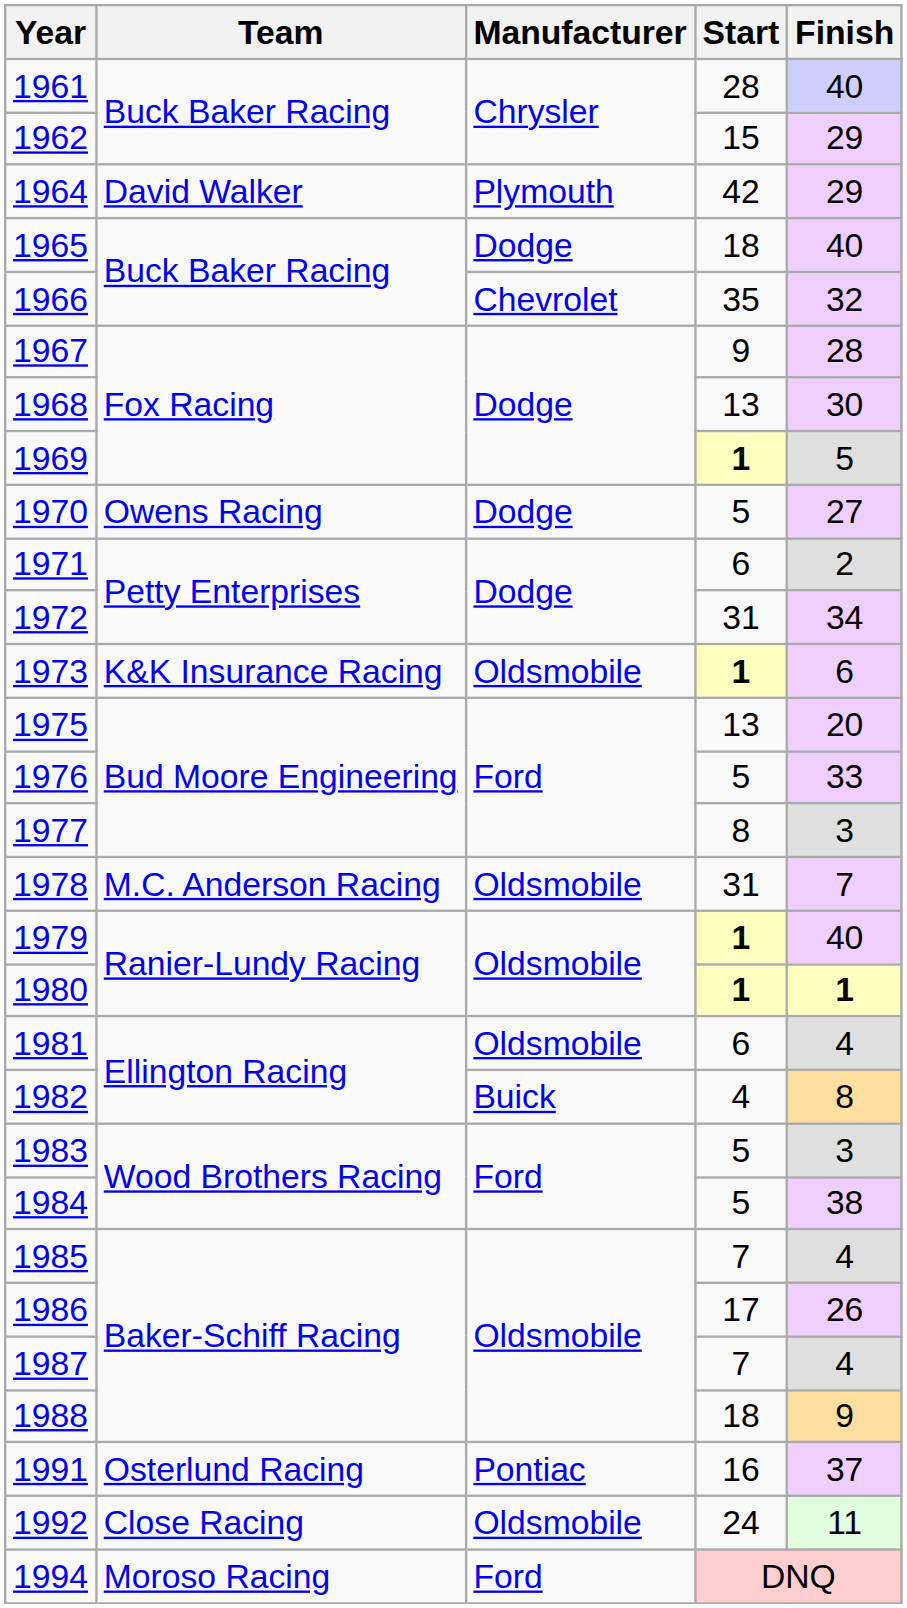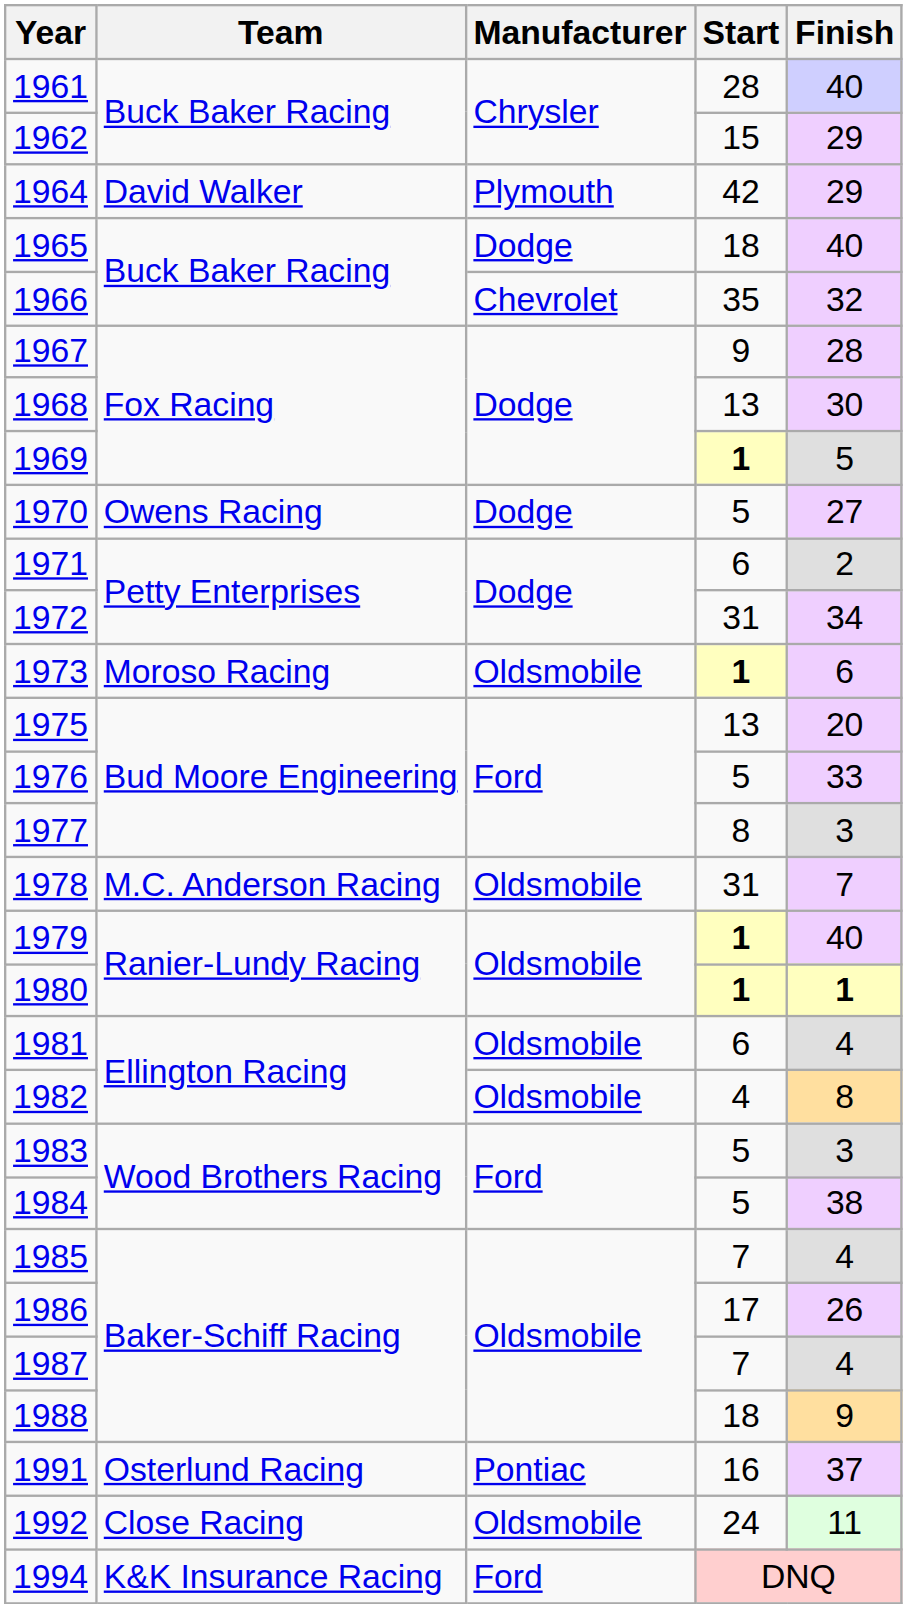1973 | Team: K&K Insurance Racing -> Moroso Racing
1982 | Manufacturer: Buick -> Oldsmobile
1994 | Team: Moroso Racing -> K&K Insurance Racing
